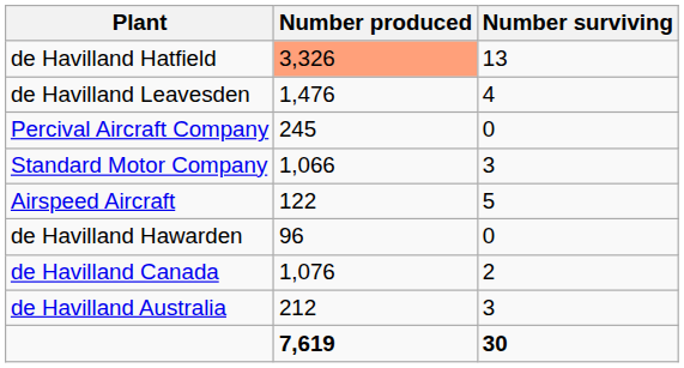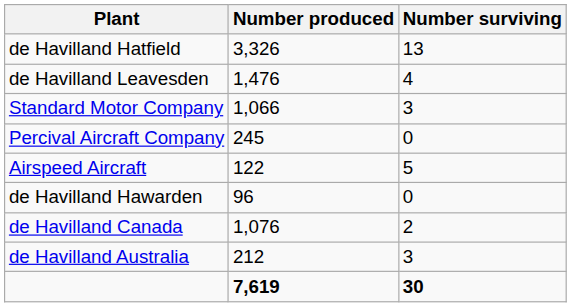de Havilland Hatfield | Number produced: lightsalmon background -> no background
rows swapped: Standard Motor Company <-> Percival Aircraft Company
